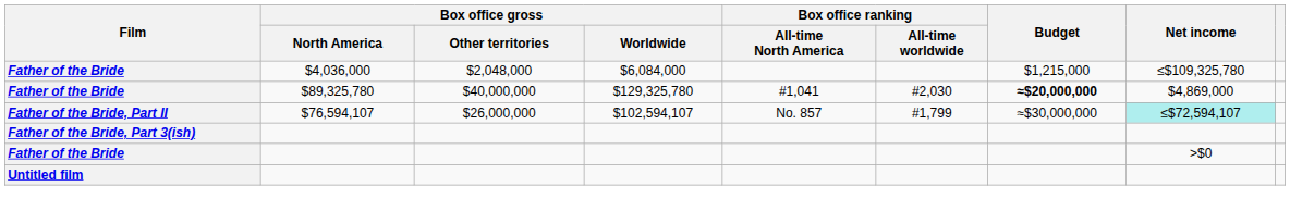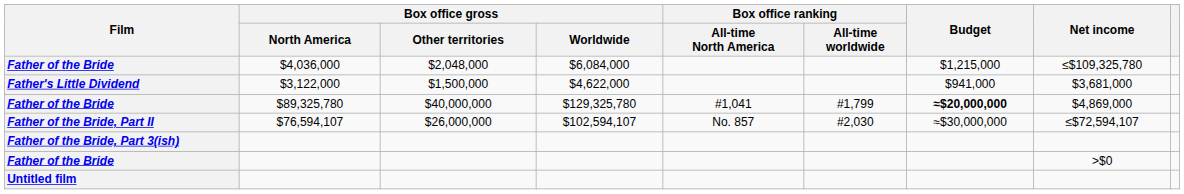+ row: Father's Little Dividend | $3,122,000 | $1,500,000 | $4,622,000 | $941,000 | $3,681,000
Father of the Bride / $89,325,780 | Box office ranking / All-time worldwide: #2,030 -> #1,799
Father of the Bride, Part II | Box office ranking / All-time worldwide: #1,799 -> #2,030
Father of the Bride, Part II | Net income: paleturquoise background -> no background
